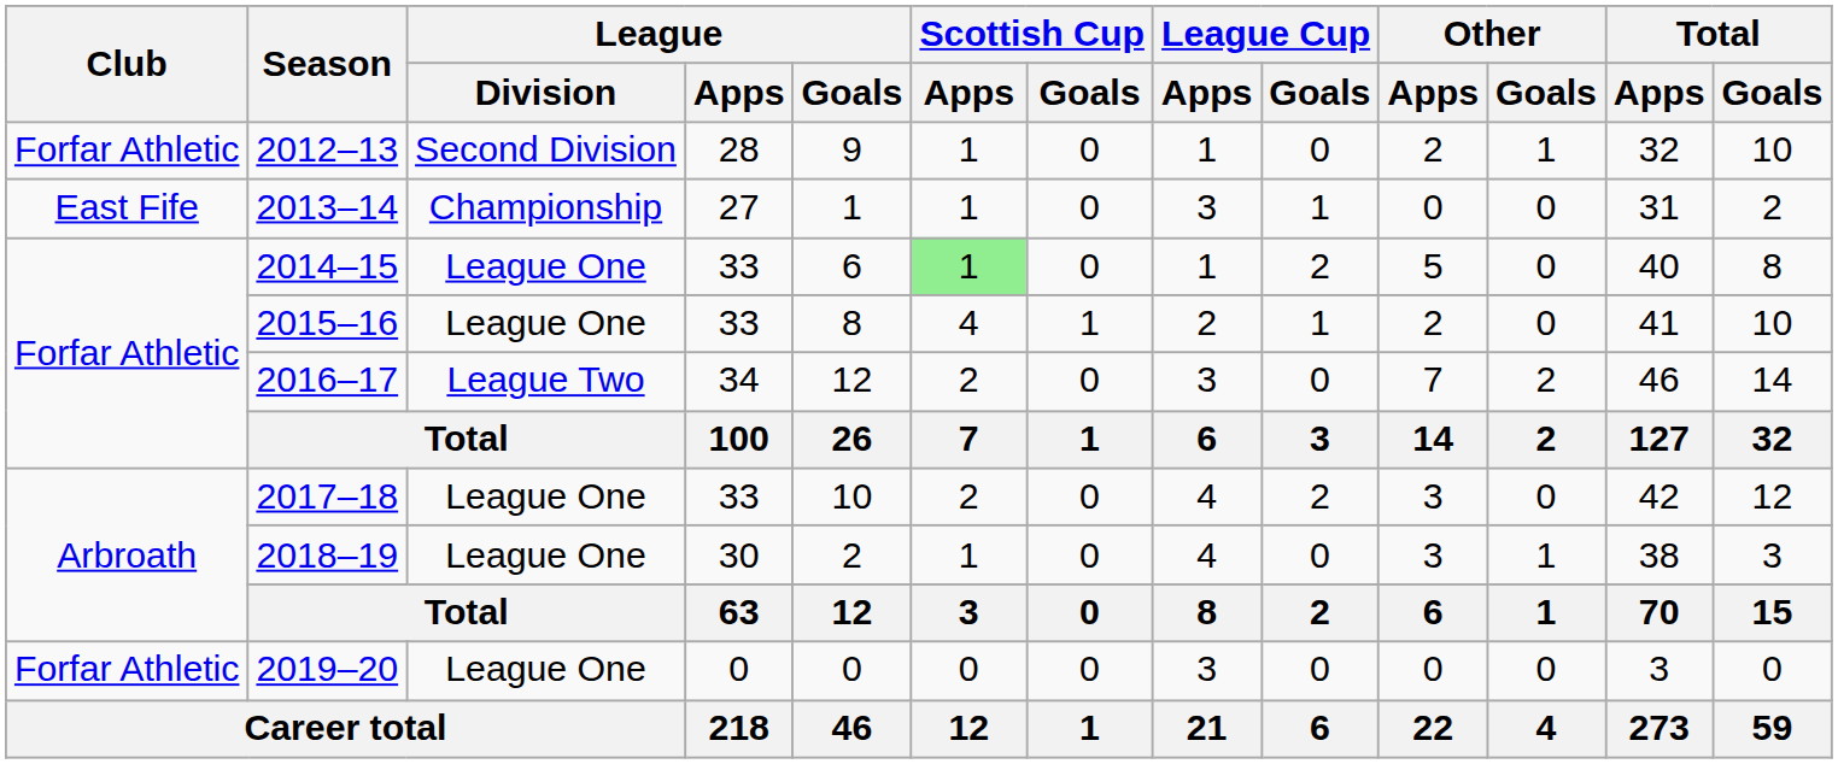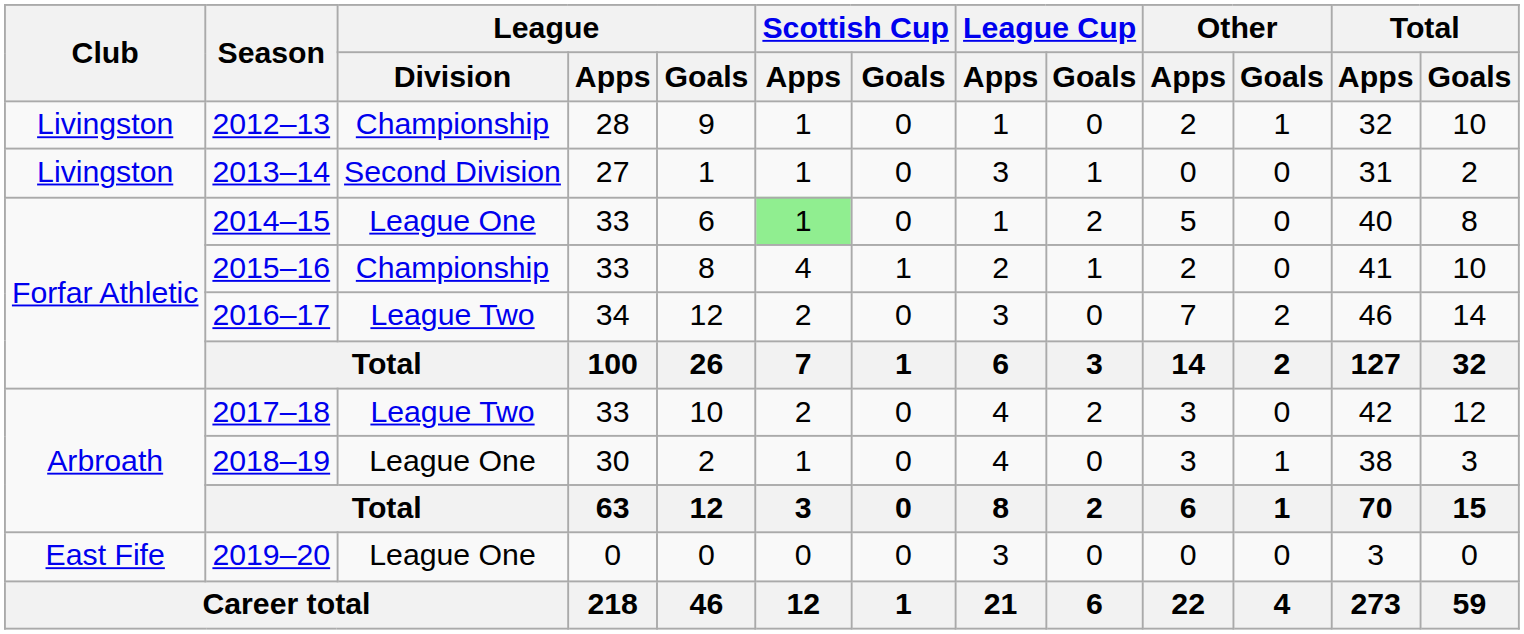2012–13 | Club: Forfar Athletic -> Livingston
2012–13 | League / Division: Second Division -> Championship
2013–14 | Club: East Fife -> Livingston
2013–14 | League / Division: Championship -> Second Division
2015–16 | League / Division: League One -> Championship
2017–18 | League / Division: League One -> League Two
2019–20 | Club: Forfar Athletic -> East Fife
